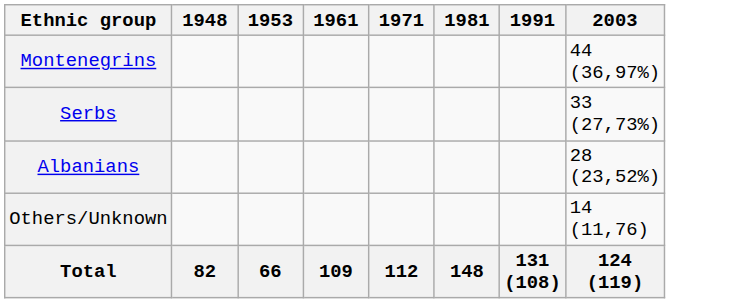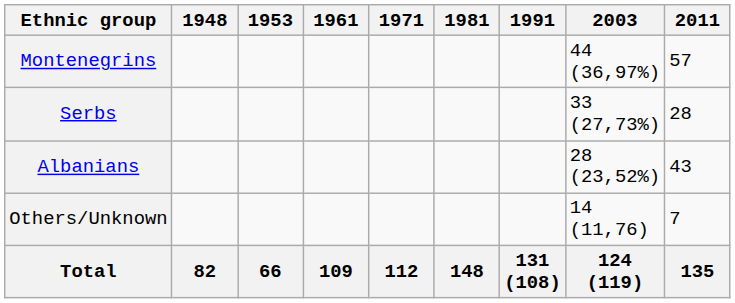+ column: 2011 | 57 | 28 | 43 | 7 | 135
